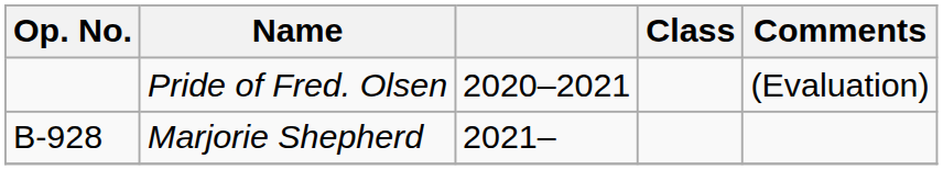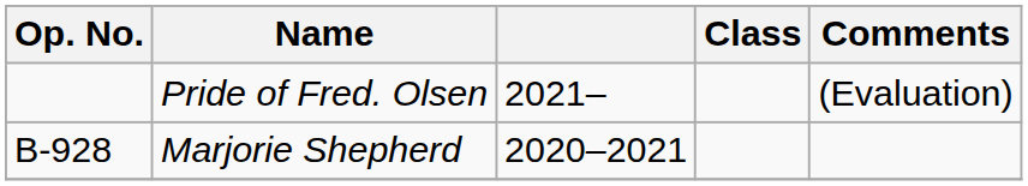Pride of Fred. Olsen | column 3: 2020–2021 -> 2021–
Marjorie Shepherd | column 3: 2021– -> 2020–2021
